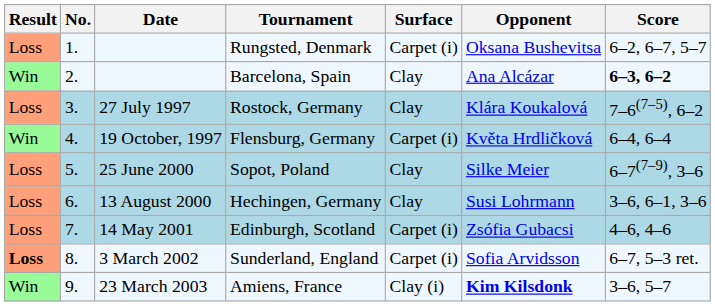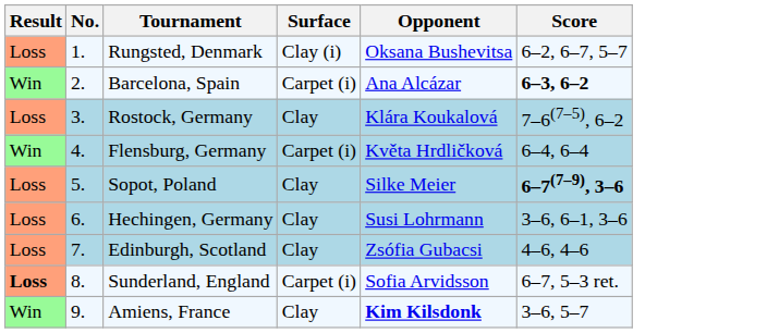- column: Date | 27 July 1997 | 19 October, 1997 | 25 June 2000 | 13 August 2000 | 14 May 2001 | 3 March 2002 | 23 March 2003
Rungsted, Denmark | Surface: Carpet (i) -> Clay (i)
Barcelona, Spain | Surface: Clay -> Carpet (i)
Sopot, Poland | Score: normal -> bold
Edinburgh, Scotland | Surface: Carpet (i) -> Clay
Amiens, France | Surface: Clay (i) -> Clay
